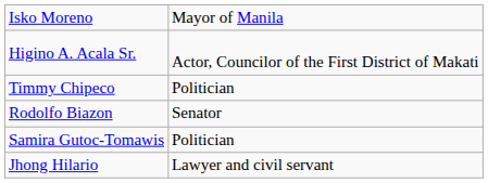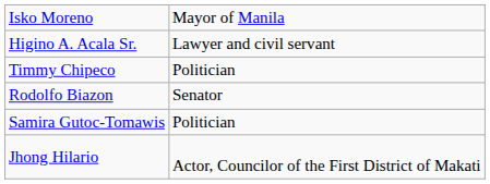Higino A. Acala Sr. | column 2: Actor, Councilor of the First District of Makati -> Lawyer and civil servant
Jhong Hilario | column 2: Lawyer and civil servant -> Actor, Councilor of the First District of Makati
